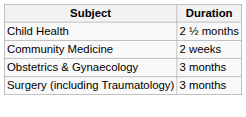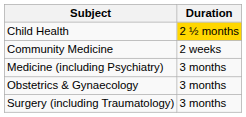Child Health | Duration: no background -> gold background
+ row: Medicine (including Psychiatry) | 3 months
